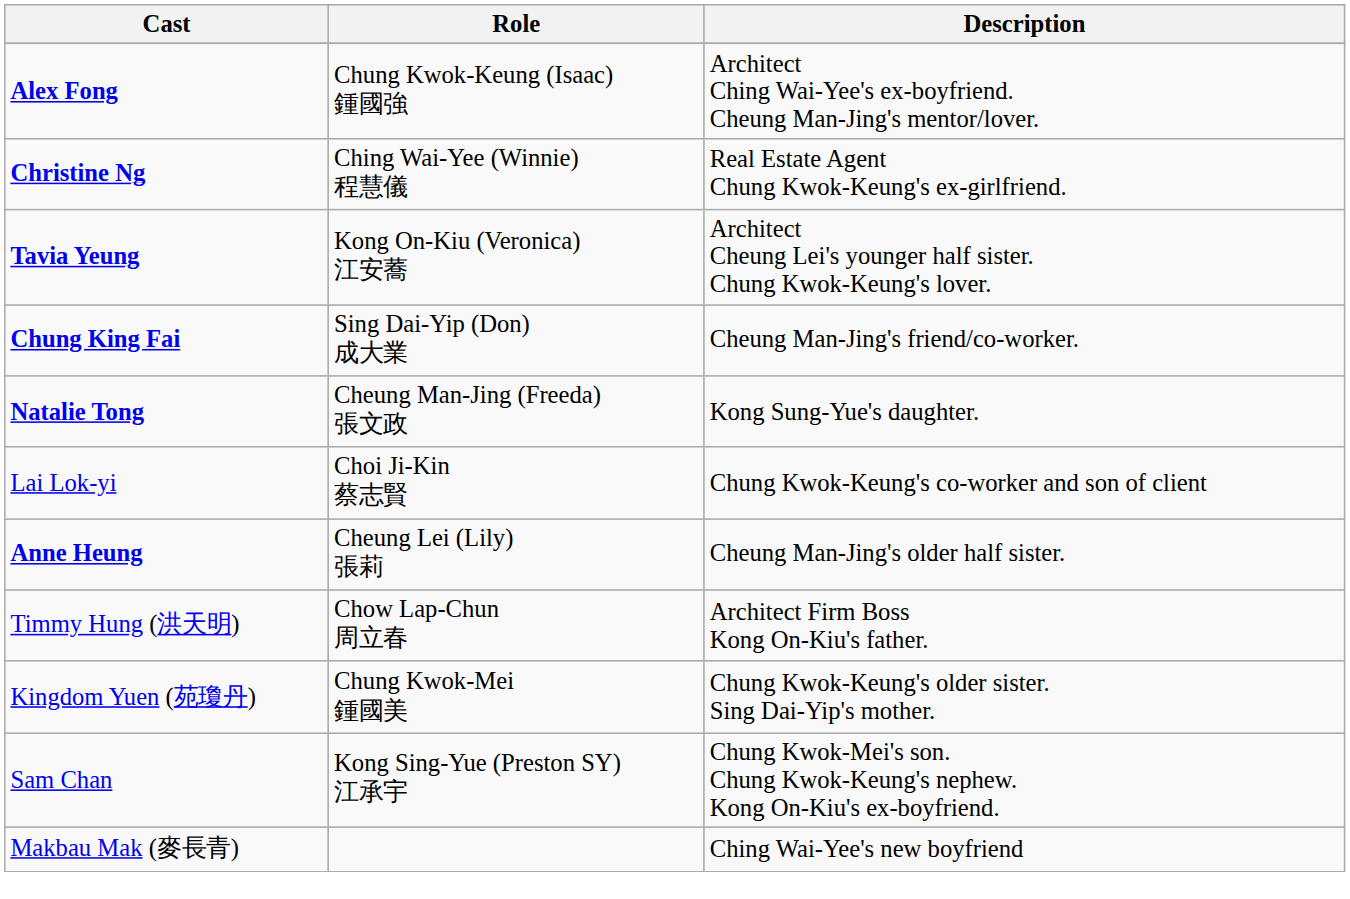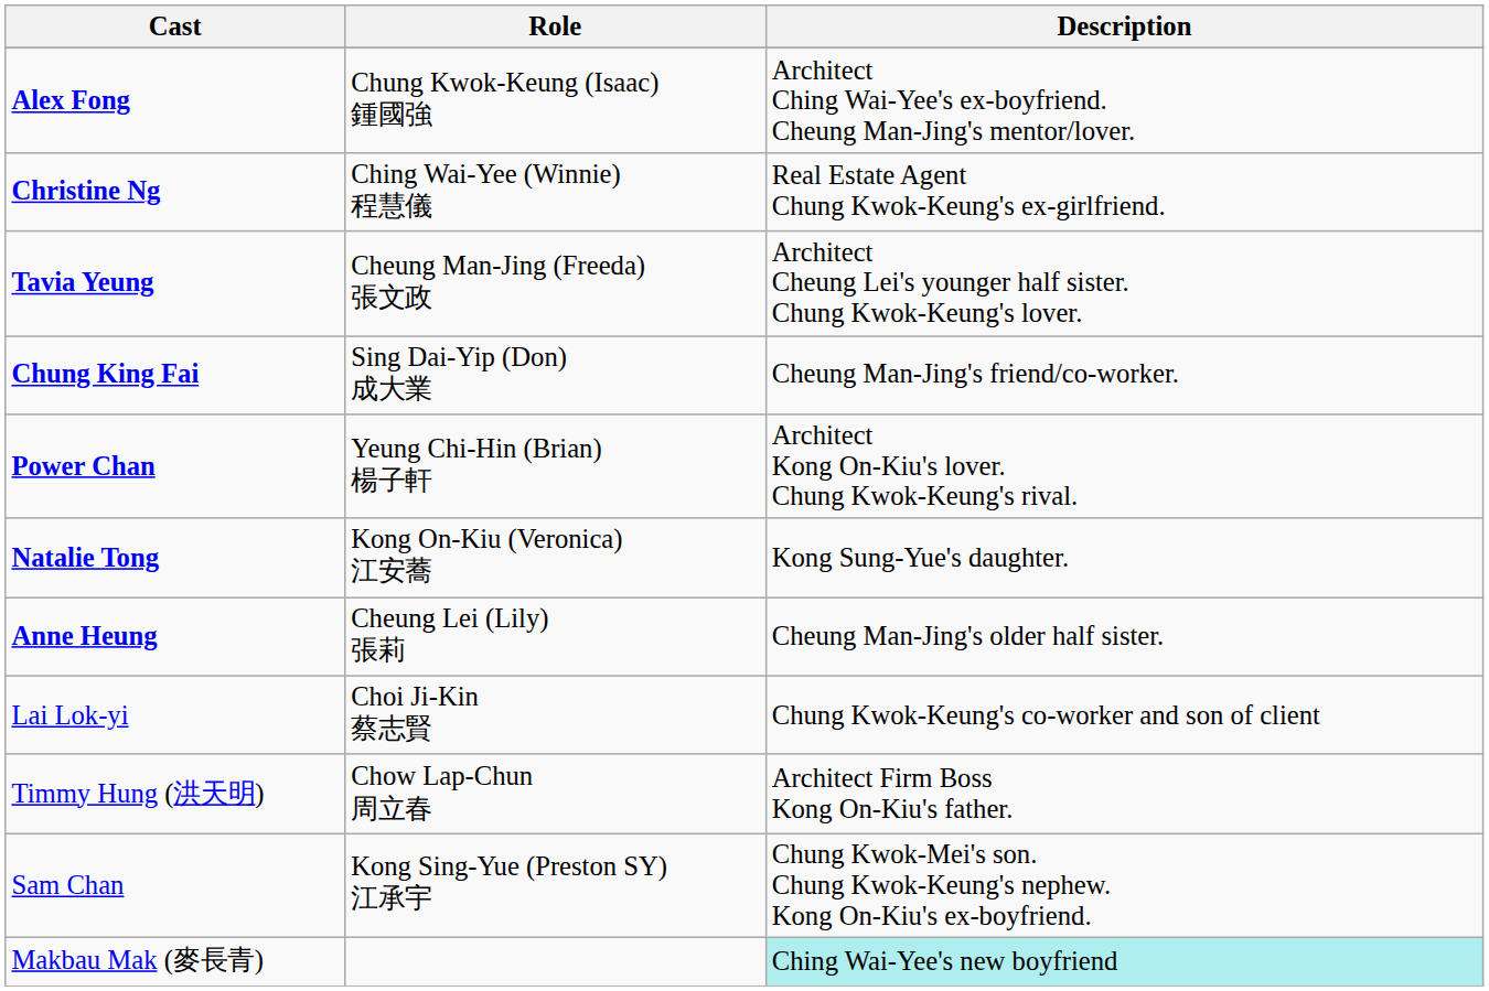Tavia Yeung | Role: Kong On-Kiu (Veronica) 江安蕎 -> Cheung Man-Jing (Freeda) 張文政
+ row: Power Chan | Yeung Chi-Hin (Brian) 楊子軒 | Architect Kong On-Kiu's lover. Chung Kwok-Keung's rival.
Natalie Tong | Role: Cheung Man-Jing (Freeda) 張文政 -> Kong On-Kiu (Veronica) 江安蕎
rows swapped: Anne Heung <-> Lai Lok-yi
- row: Kingdom Yuen (苑瓊丹) | Chung Kwok-Mei 鍾國美 | Chung Kwok-Keung's older sister. Sing Dai-Yip's mother.
Makbau Mak (麥長青) | Description: no background -> paleturquoise background
